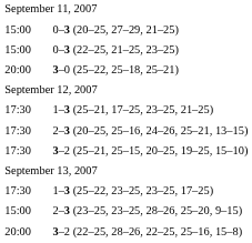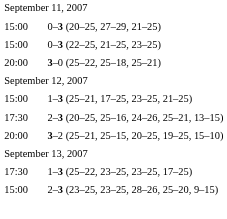1–3 (25–21, 17–25, 23–25, 21–25) | column 1: 17:30 -> 15:00
3–2 (25–21, 25–15, 20–25, 19–25, 15–10) | column 1: 17:30 -> 20:00
- row: 20:00 | 3–2 (22–25, 28–26, 22–25, 25–16, 15–8)
